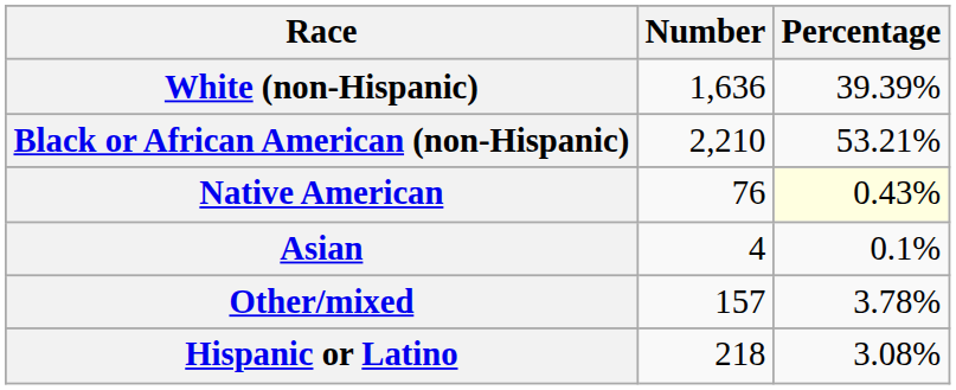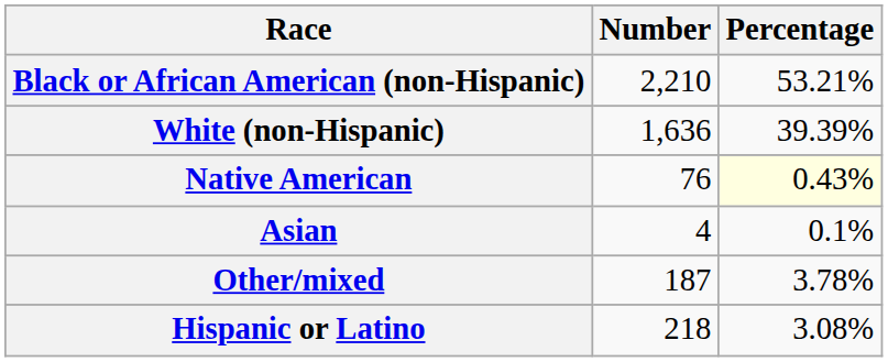rows swapped: White (non-Hispanic) <-> Black or African American (non-Hispanic)
Other/mixed | Number: 157 -> 187
